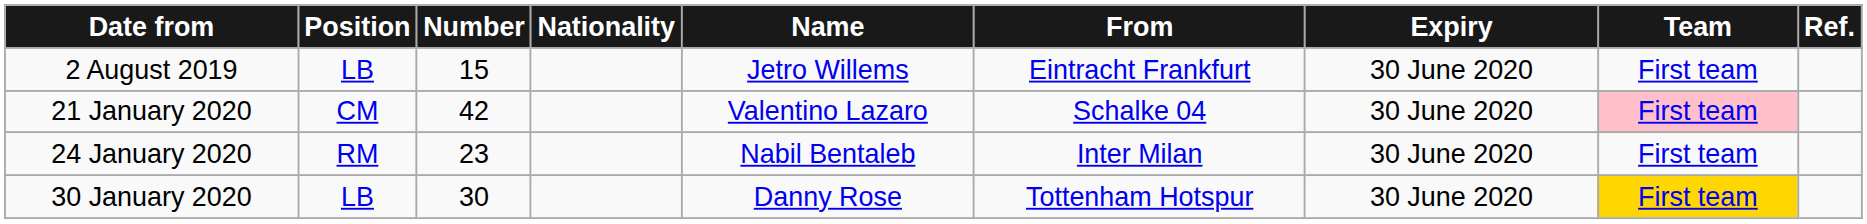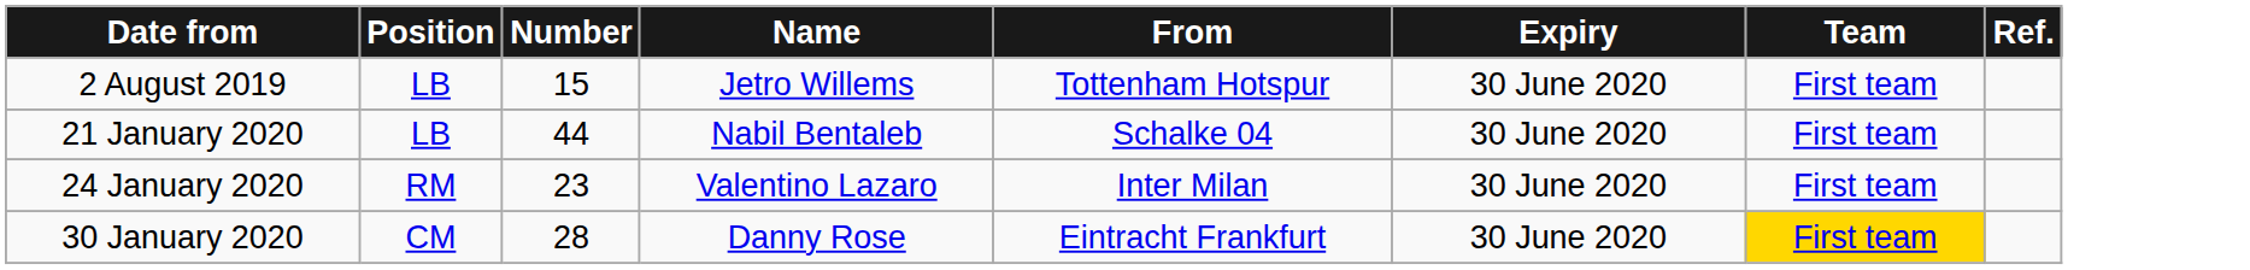- column: Nationality
2 August 2019 | From: Eintracht Frankfurt -> Tottenham Hotspur
21 January 2020 | Position: CM -> LB
21 January 2020 | Number: 42 -> 44
21 January 2020 | Name: Valentino Lazaro -> Nabil Bentaleb
21 January 2020 | Team: pink background -> no background
24 January 2020 | Name: Nabil Bentaleb -> Valentino Lazaro
30 January 2020 | Position: LB -> CM
30 January 2020 | Number: 30 -> 28
30 January 2020 | From: Tottenham Hotspur -> Eintracht Frankfurt
